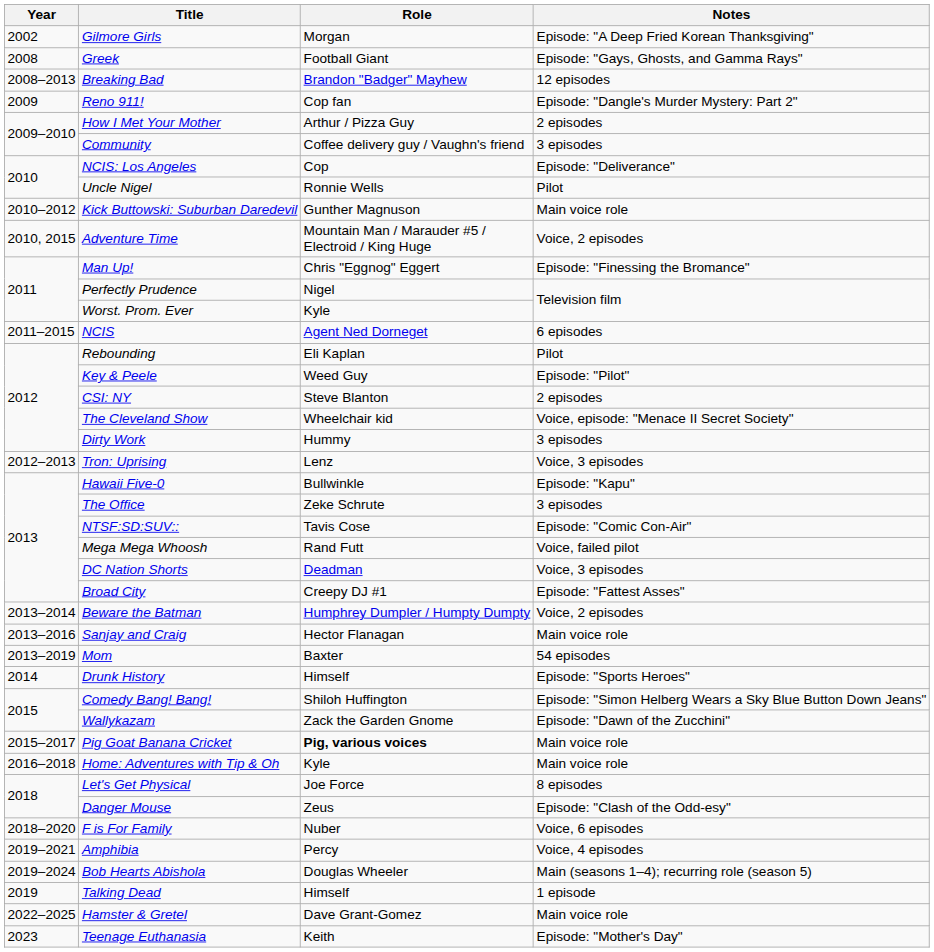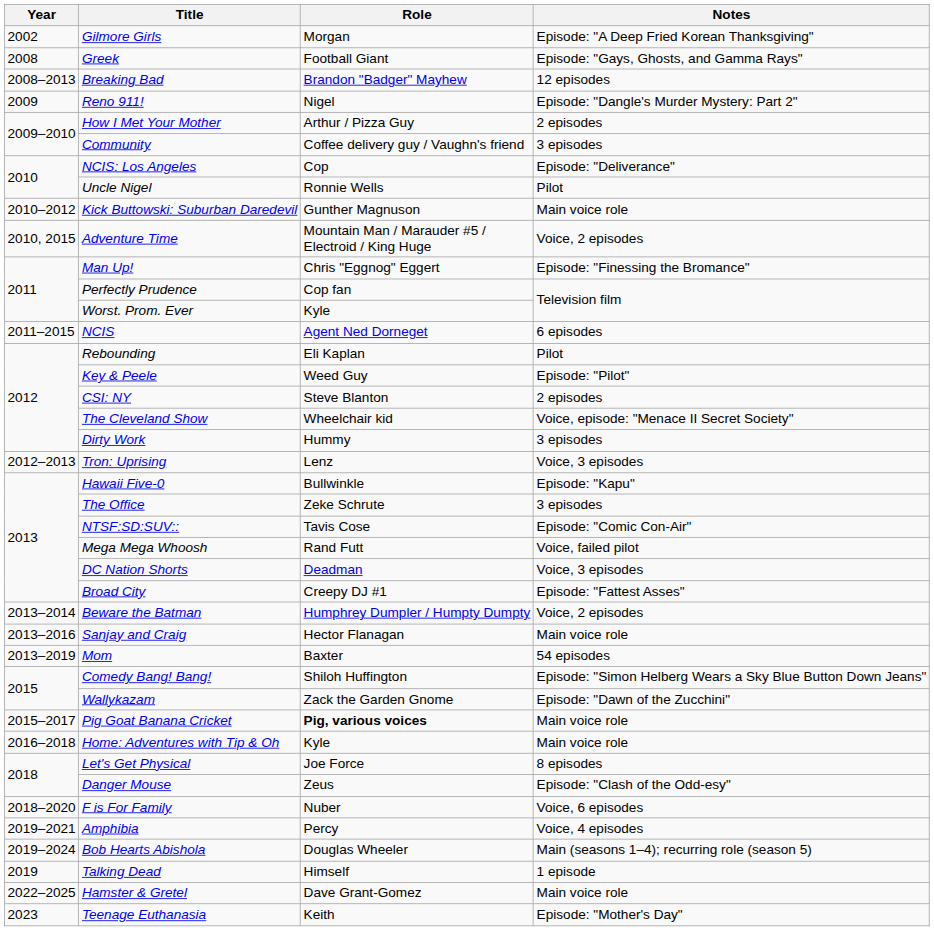Reno 911! | Role: Cop fan -> Nigel
Perfectly Prudence | Role: Nigel -> Cop fan
- row: 2014 | Drunk History | Himself | Episode: "Sports Heroes"
